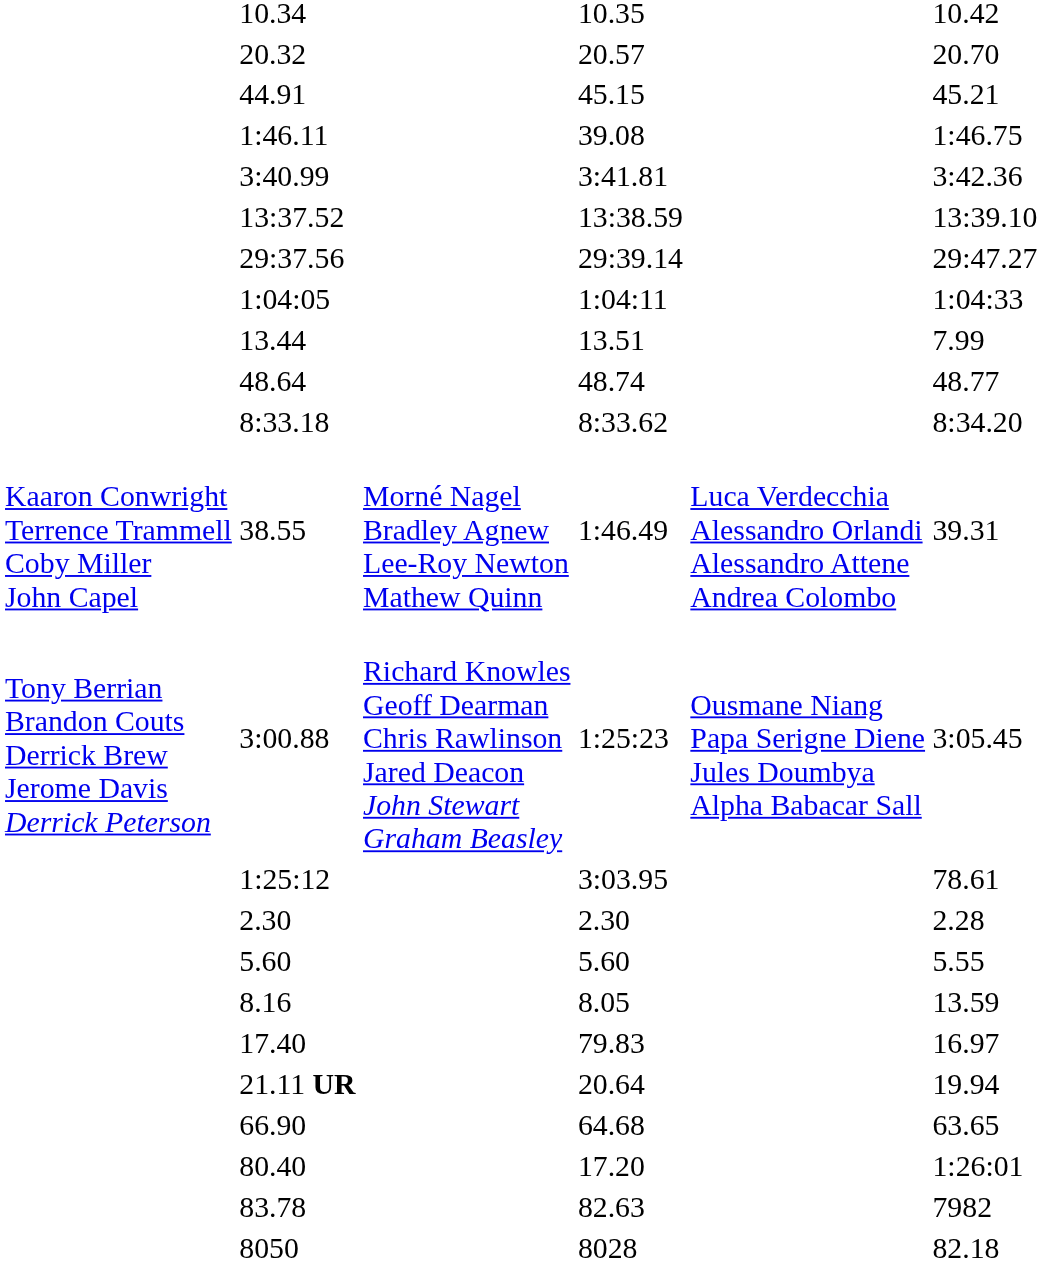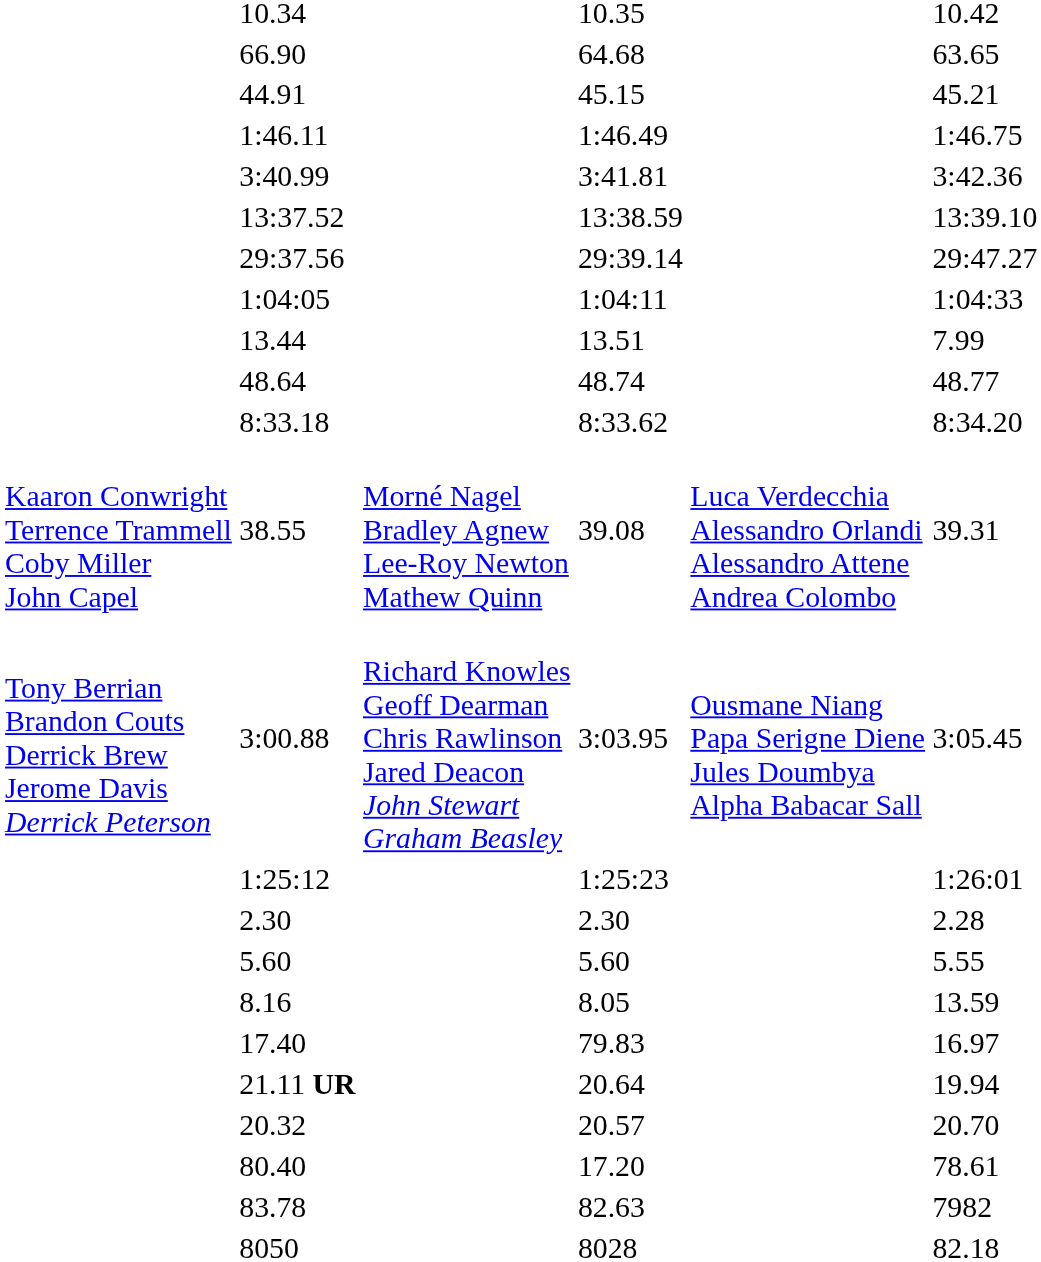rows swapped: 20.32 <-> 66.90
1:46.11 | column 5: 39.08 -> 1:46.49
38.55 | column 5: 1:46.49 -> 39.08
3:00.88 | column 5: 1:25:23 -> 3:03.95
1:25:12 | column 5: 3:03.95 -> 1:25:23
1:25:12 | column 7: 78.61 -> 1:26:01
80.40 | column 7: 1:26:01 -> 78.61
